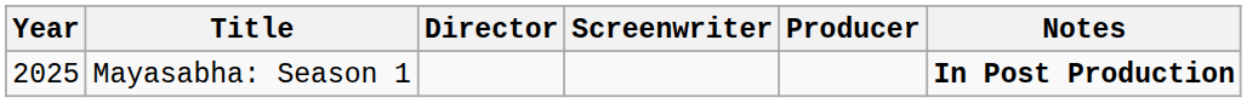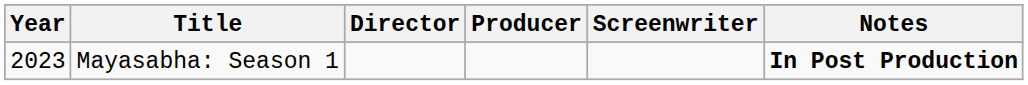columns swapped: Screenwriter <-> Producer
Mayasabha: Season 1 | Year: 2025 -> 2023
